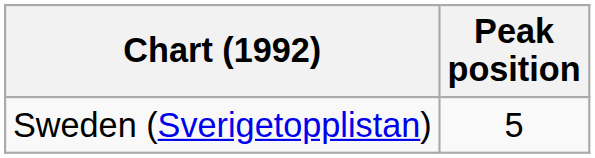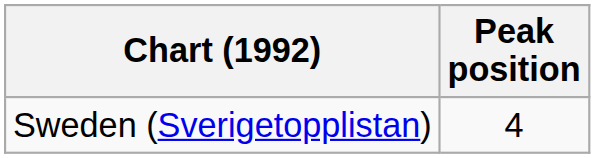Sweden (Sverigetopplistan) | Peak position: 5 -> 4
